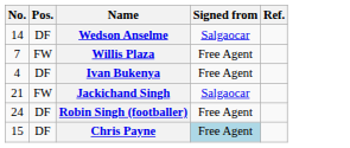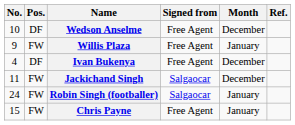+ column: Month | December | January | December | December | January | January
Wedson Anselme | No.: 14 -> 10
Wedson Anselme | Signed from: Salgaocar -> Free Agent
Willis Plaza | No.: 7 -> 9
Jackichand Singh | No.: 21 -> 11
Robin Singh (footballer) | Pos.: DF -> FW
Robin Singh (footballer) | Signed from: Free Agent -> Salgaocar
Chris Payne | Pos.: DF -> FW
Chris Payne | Signed from: lightblue background -> no background
